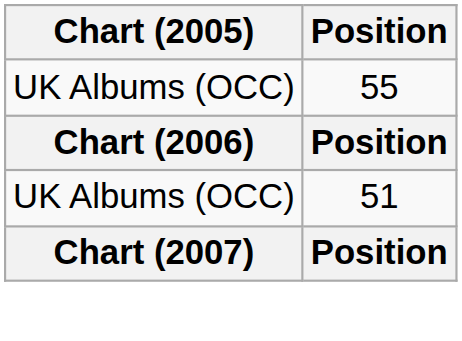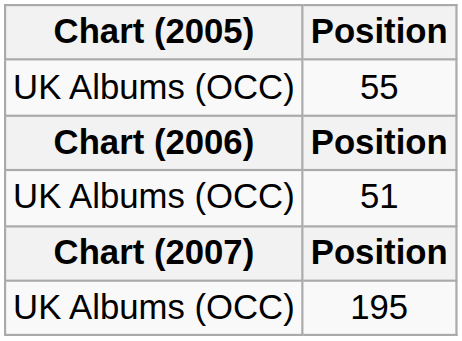+ row: UK Albums (OCC) | 195
